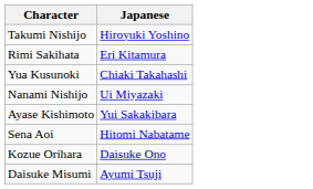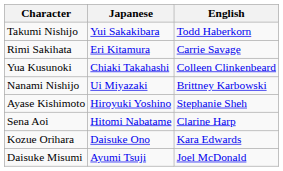+ column: English | Todd Haberkorn | Carrie Savage | Colleen Clinkenbeard | Brittney Karbowski | Stephanie Sheh | Clarine Harp | Kara Edwards | Joel McDonald
Takumi Nishijo | Japanese: Hiroyuki Yoshino -> Yui Sakakibara
Ayase Kishimoto | Japanese: Yui Sakakibara -> Hiroyuki Yoshino
